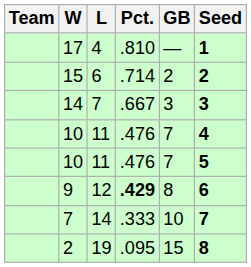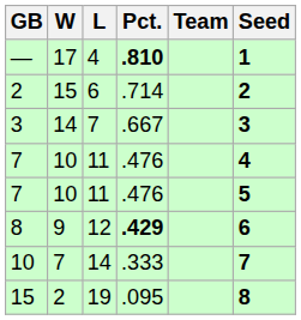columns swapped: Team <-> GB
17 | Pct.: normal -> bold
